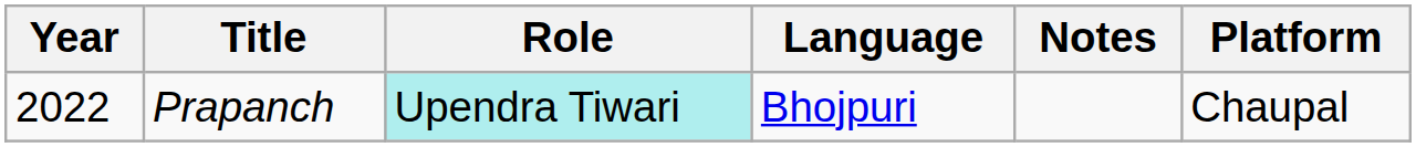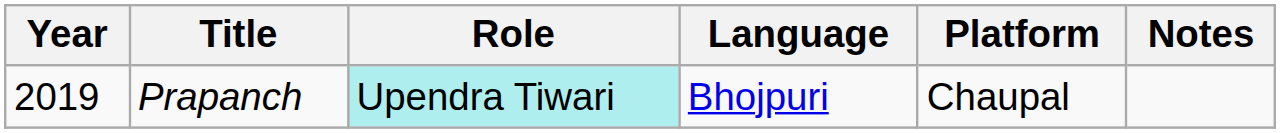columns swapped: Platform <-> Notes
Prapanch | Year: 2022 -> 2019
